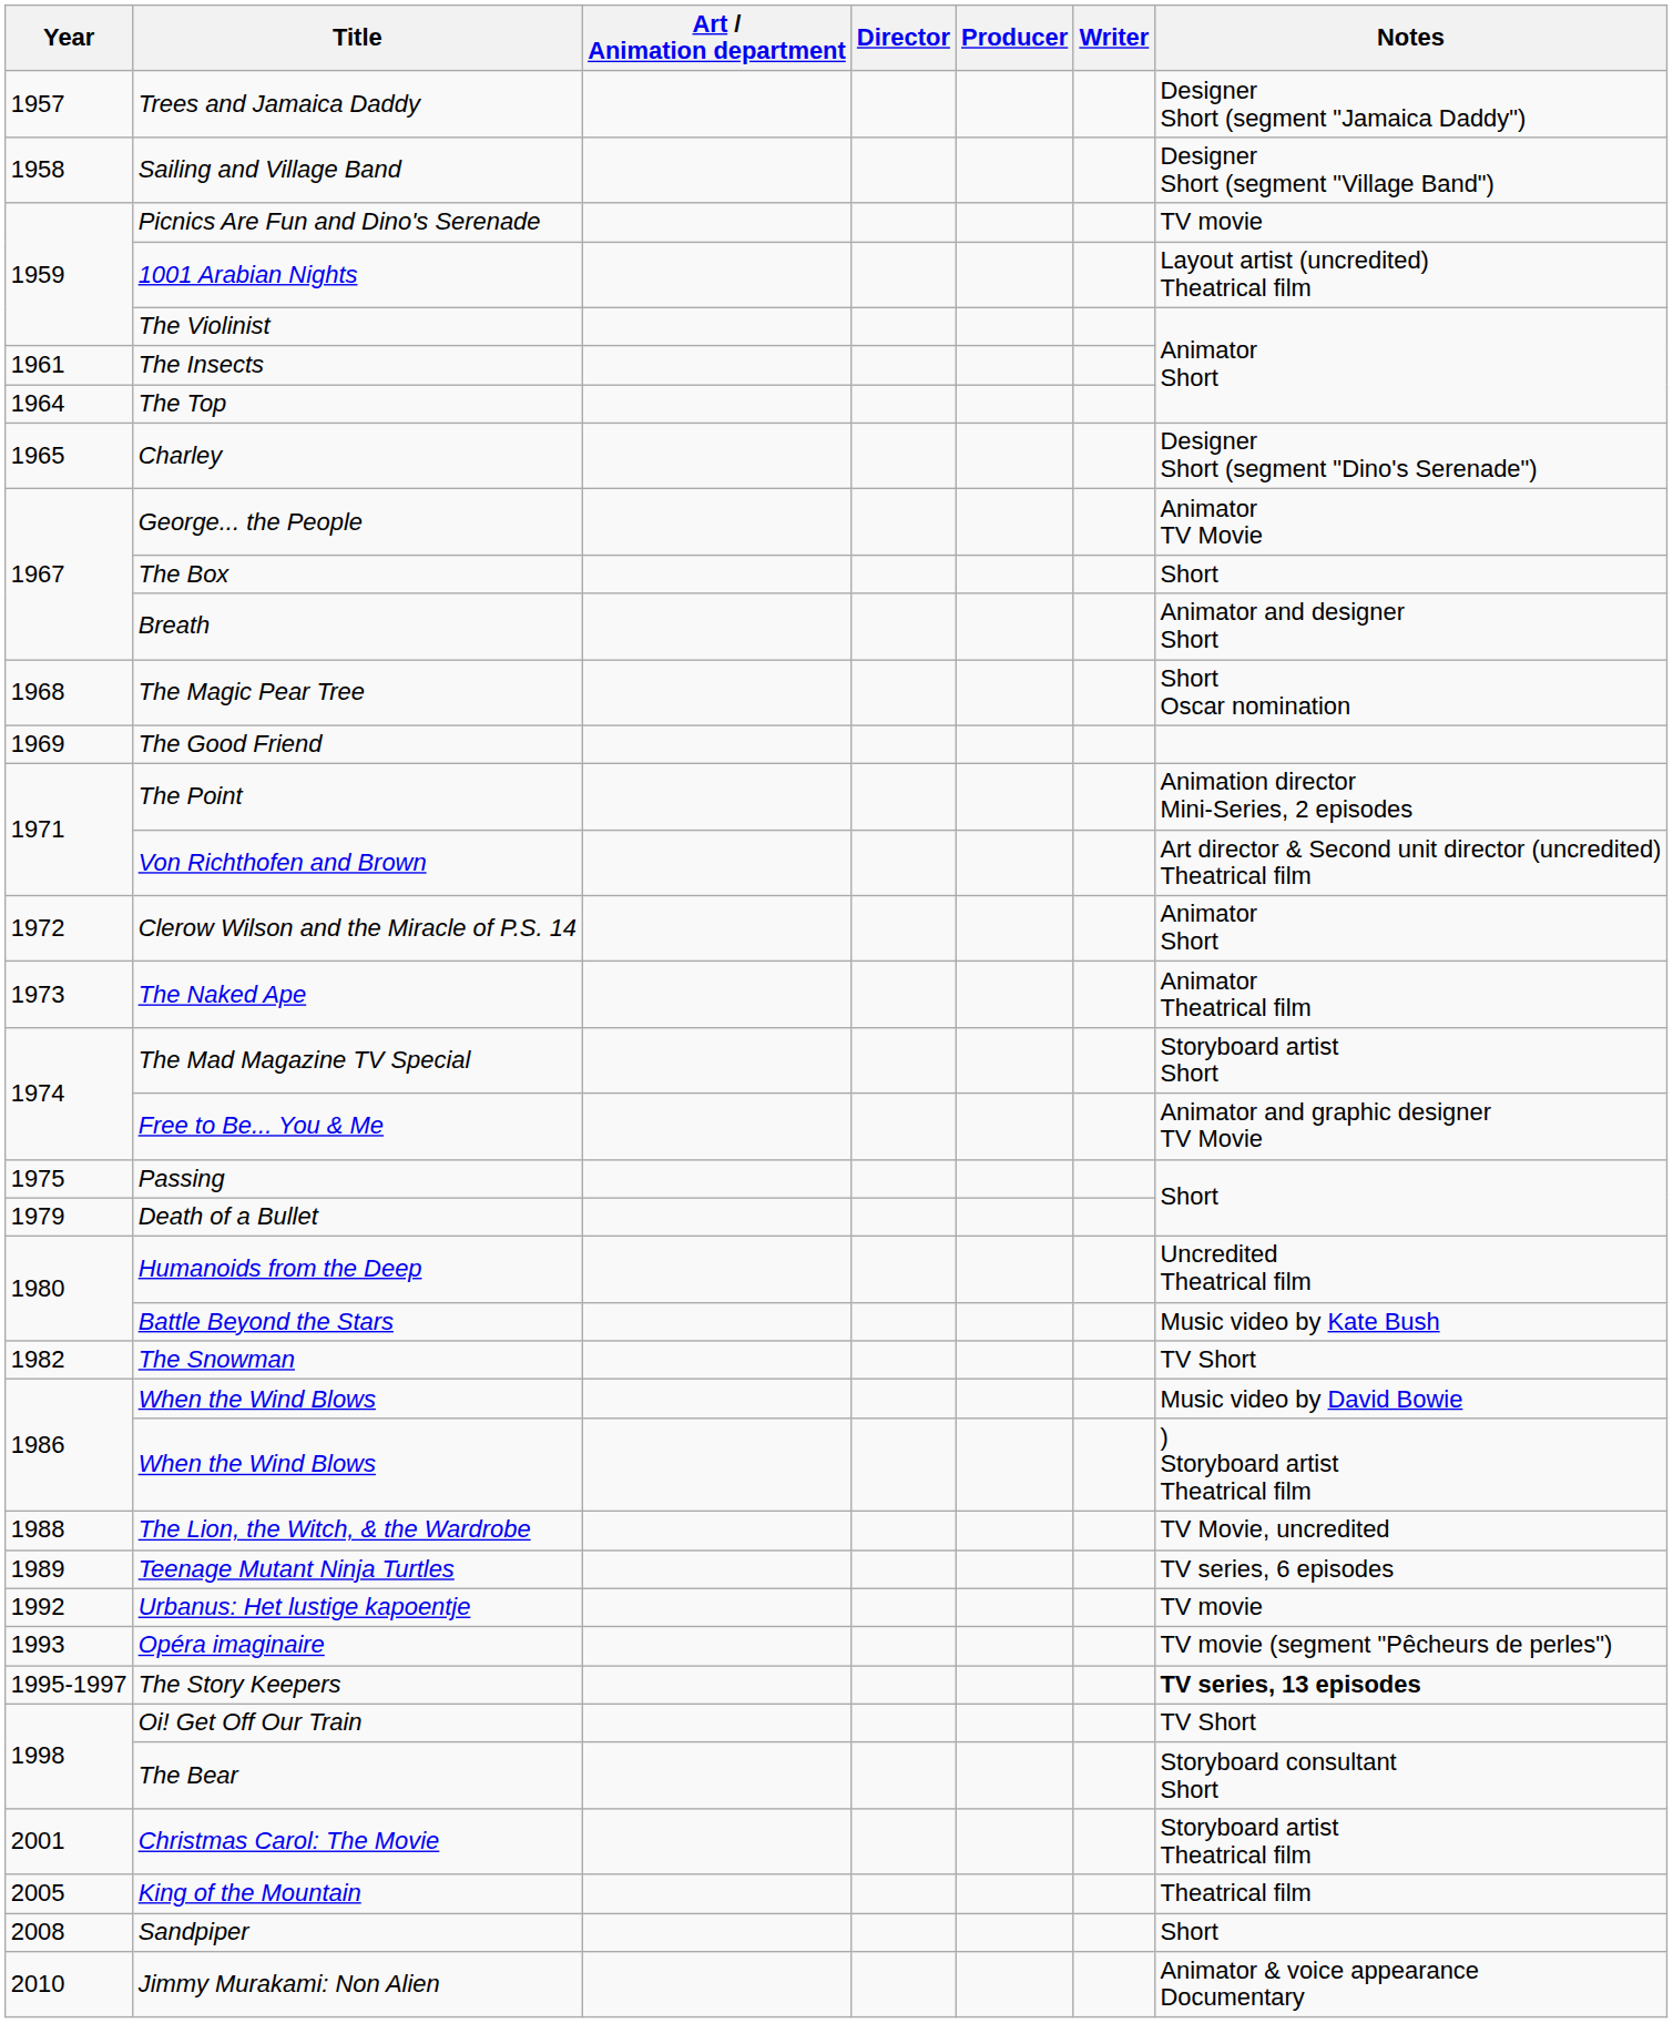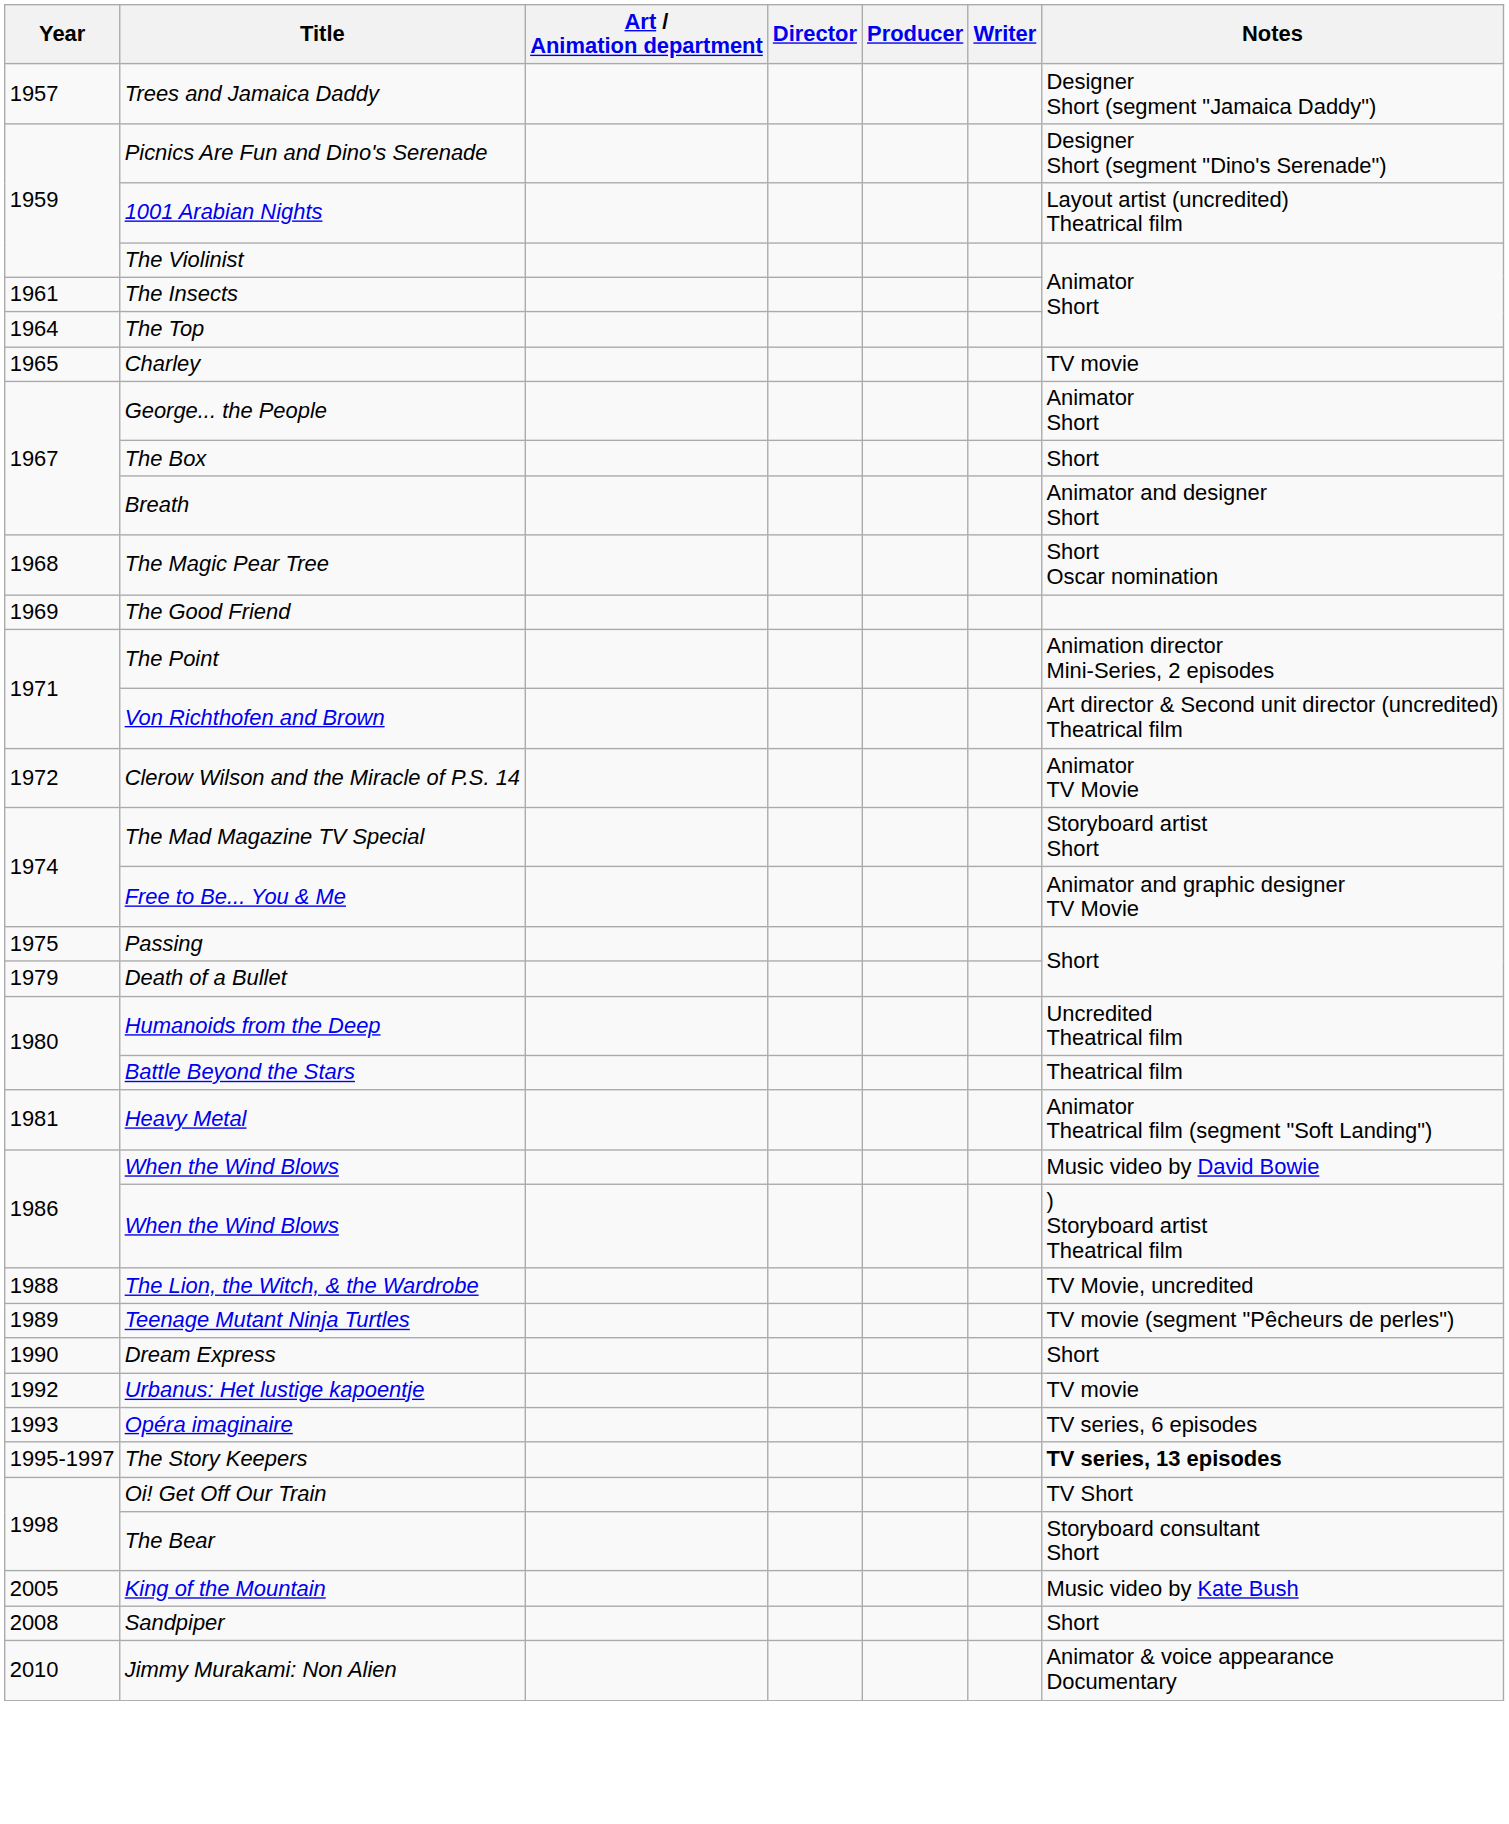- row: 1958 | Sailing and Village Band | Designer Short (segment "Village Band")
Picnics Are Fun and Dino's Serenade | Notes: TV movie -> Designer Short (segment "Dino's Serenade")
Charley | Notes: Designer Short (segment "Dino's Serenade") -> TV movie
George... the People | Notes: Animator TV Movie -> Animator Short
Clerow Wilson and the Miracle of P.S. 14 | Notes: Animator Short -> Animator TV Movie
- row: 1973 | The Naked Ape | Animator Theatrical film
Battle Beyond the Stars | Notes: Music video by Kate Bush -> Theatrical film
+ row: 1981 | Heavy Metal | Animator Theatrical film (segment "Soft Landing")
- row: 1982 | The Snowman | TV Short
Teenage Mutant Ninja Turtles | Notes: TV series, 6 episodes -> TV movie (segment "Pêcheurs de perles")
+ row: 1990 | Dream Express | Short
Opéra imaginaire | Notes: TV movie (segment "Pêcheurs de perles") -> TV series, 6 episodes
- row: 2001 | Christmas Carol: The Movie | Storyboard artist Theatrical film
King of the Mountain | Notes: Theatrical film -> Music video by Kate Bush
